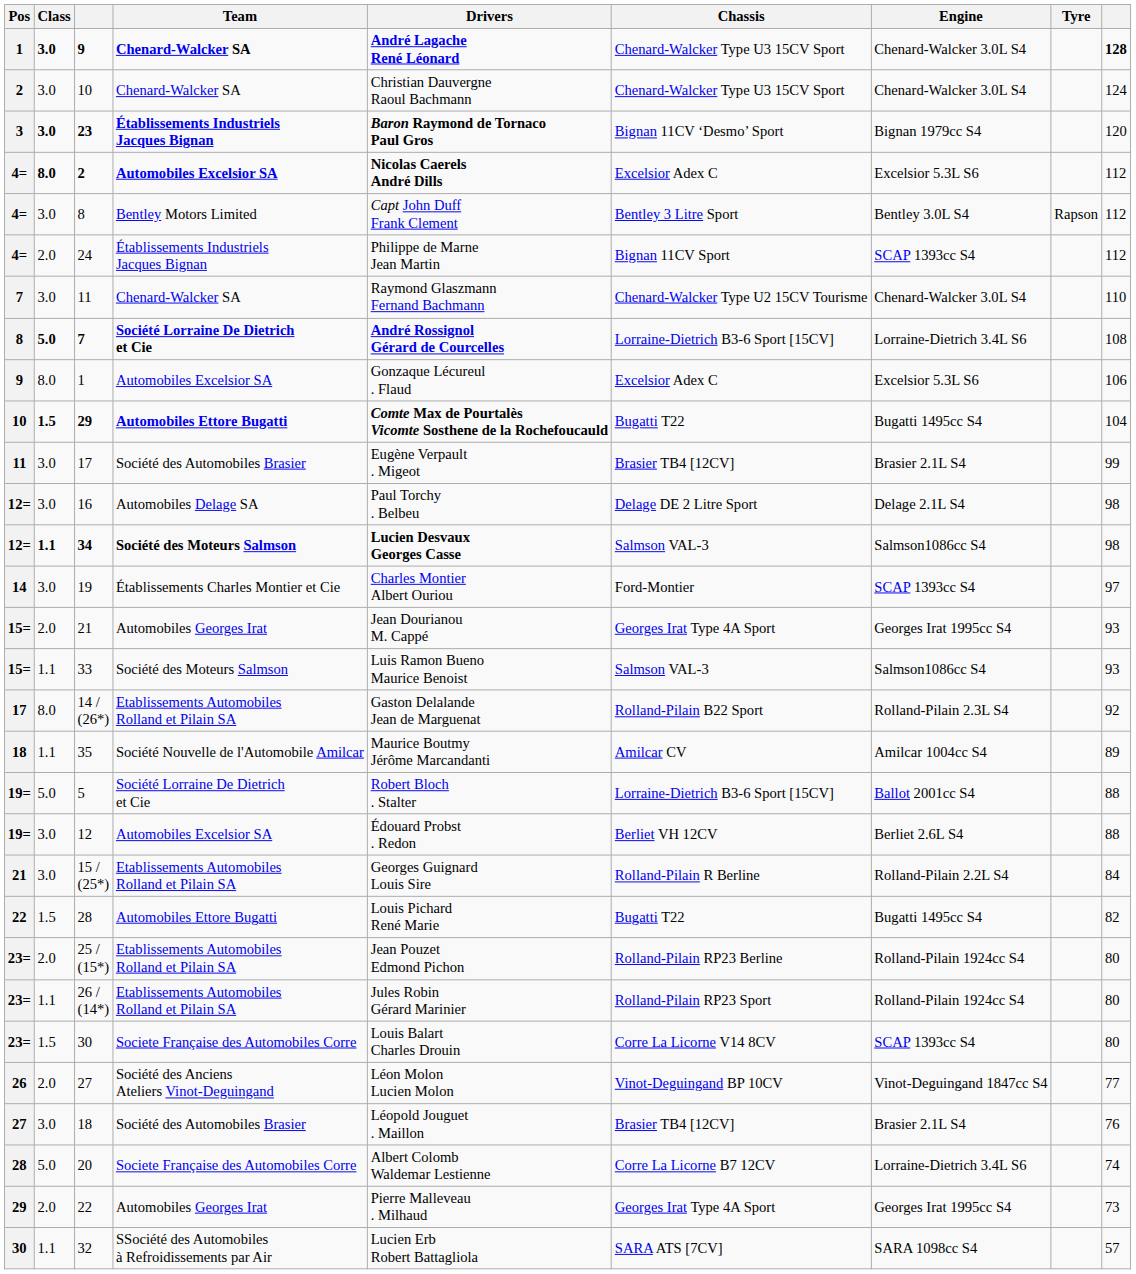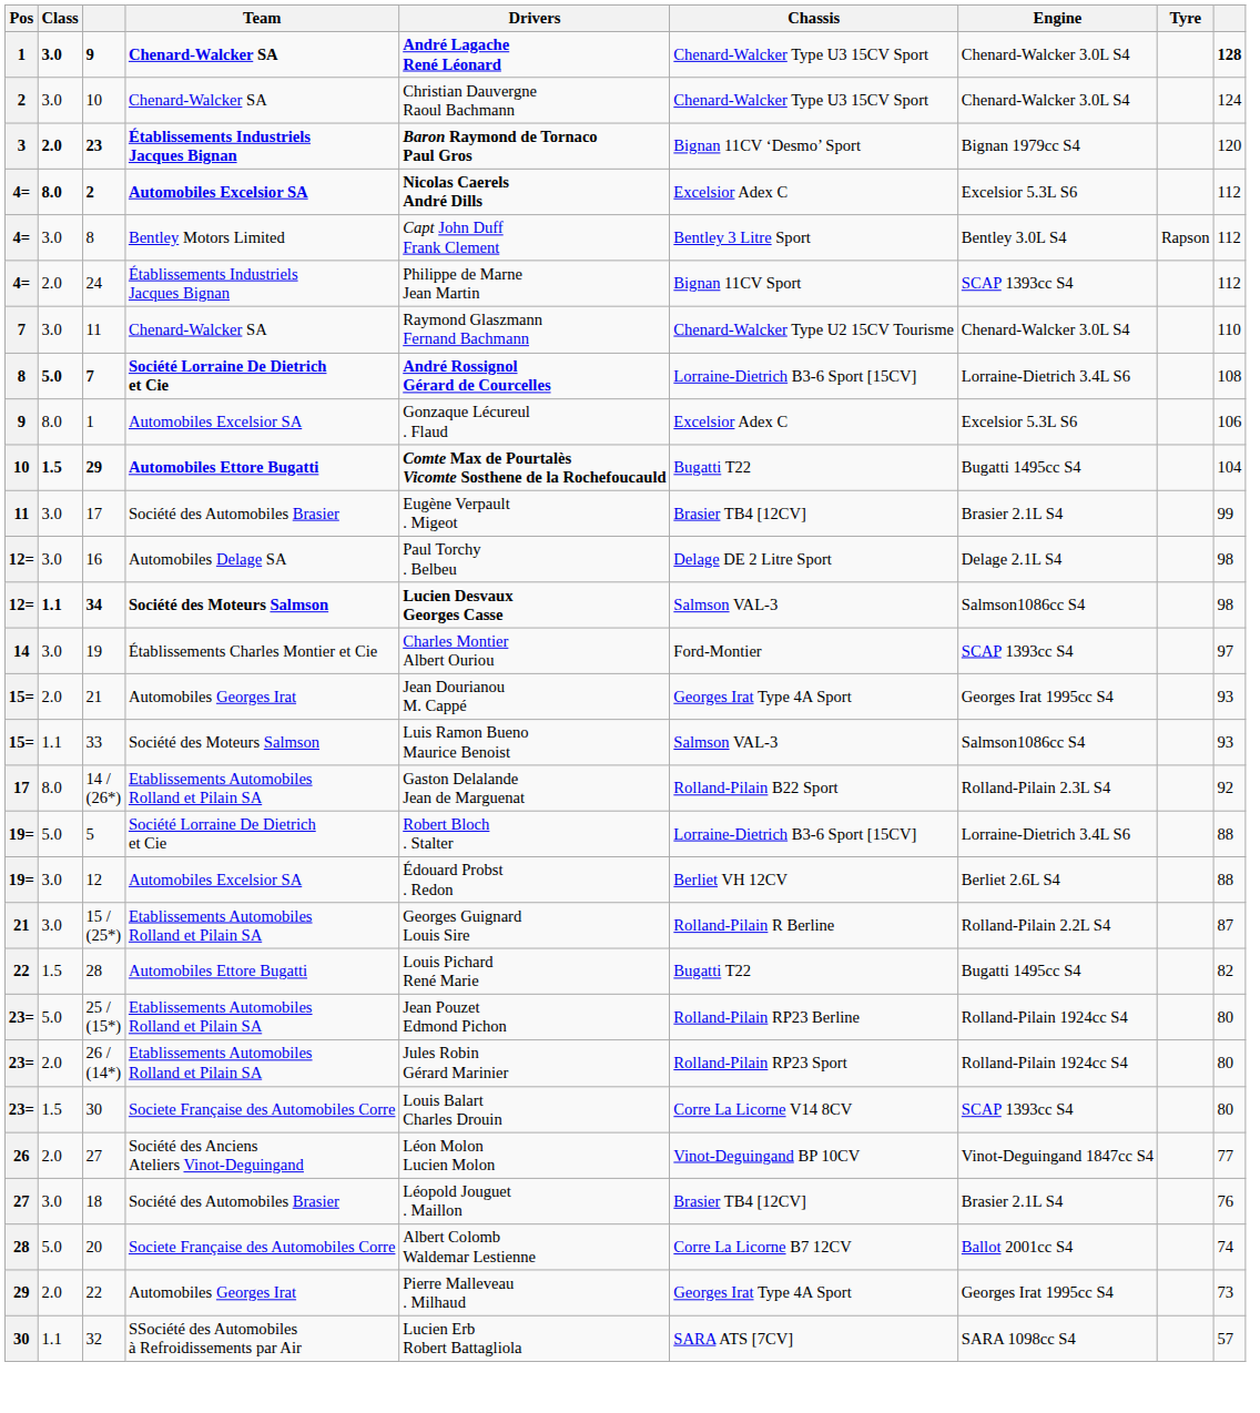23 | Class: 3.0 -> 2.0
- row: 18 | 1.1 | 35 | Société Nouvelle de l'Automobile Amilcar | Maurice Boutmy Jérôme Marcandanti | Amilcar CV | Amilcar 1004cc S4 | 89
5 | Engine: Ballot 2001cc S4 -> Lorraine-Dietrich 3.4L S6
15 / (25*) | column 9: 84 -> 87
25 / (15*) | Class: 2.0 -> 5.0
26 / (14*) | Class: 1.1 -> 2.0
20 | Engine: Lorraine-Dietrich 3.4L S6 -> Ballot 2001cc S4
